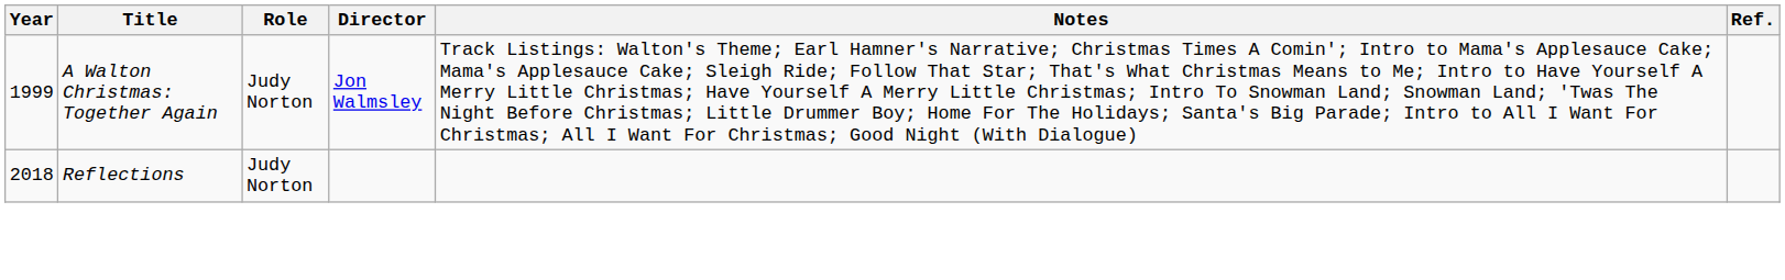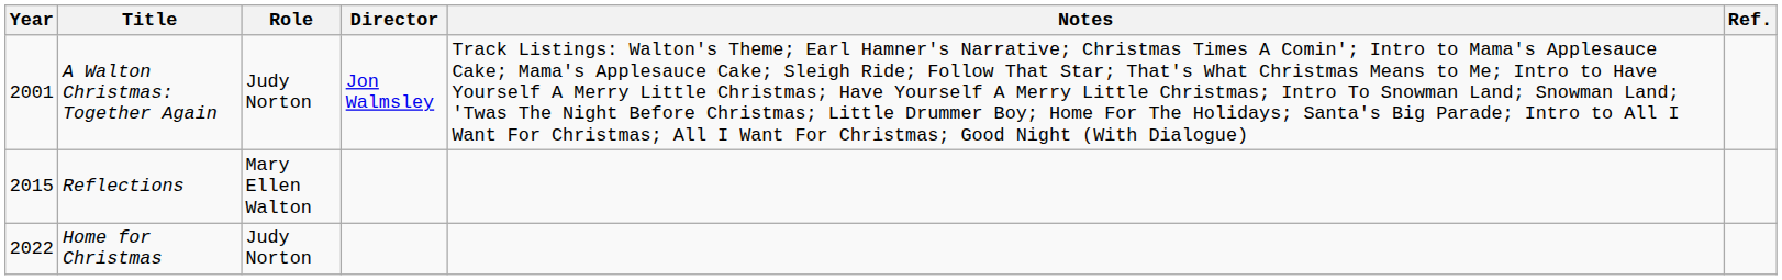A Walton Christmas: Together Again | Year: 1999 -> 2001
Reflections | Year: 2018 -> 2015
Reflections | Role: Judy Norton -> Mary Ellen Walton
+ row: 2022 | Home for Christmas | Judy Norton
